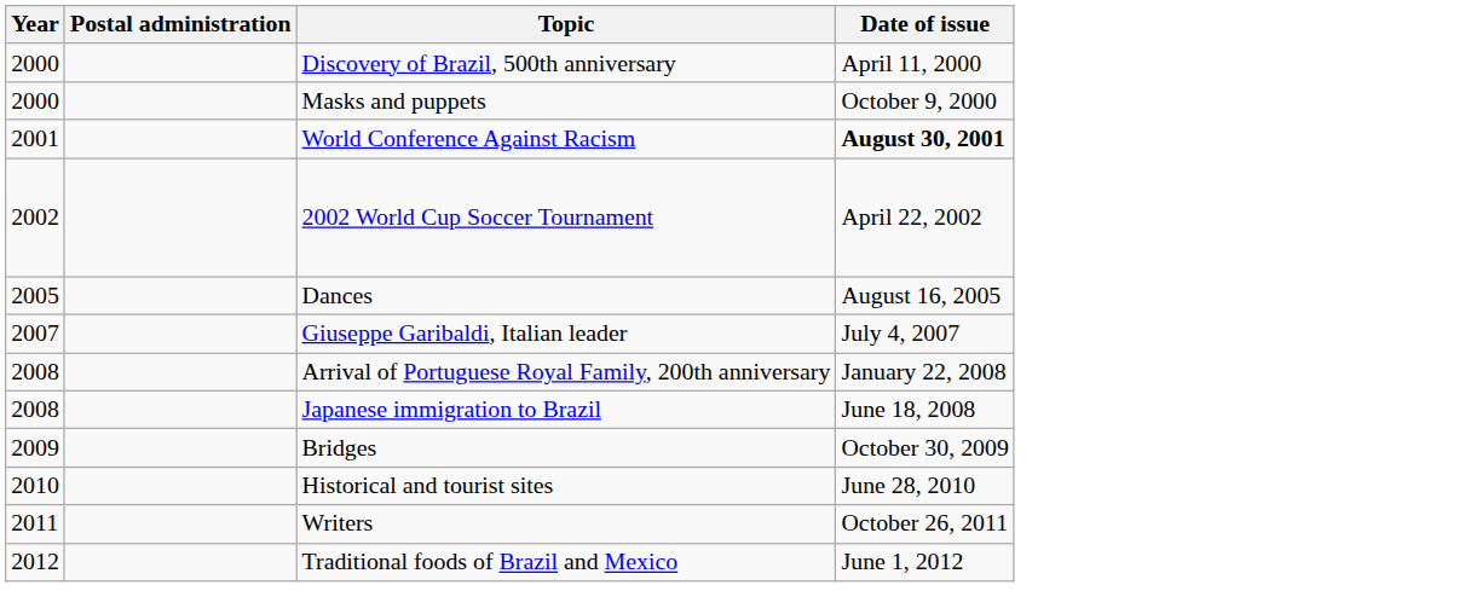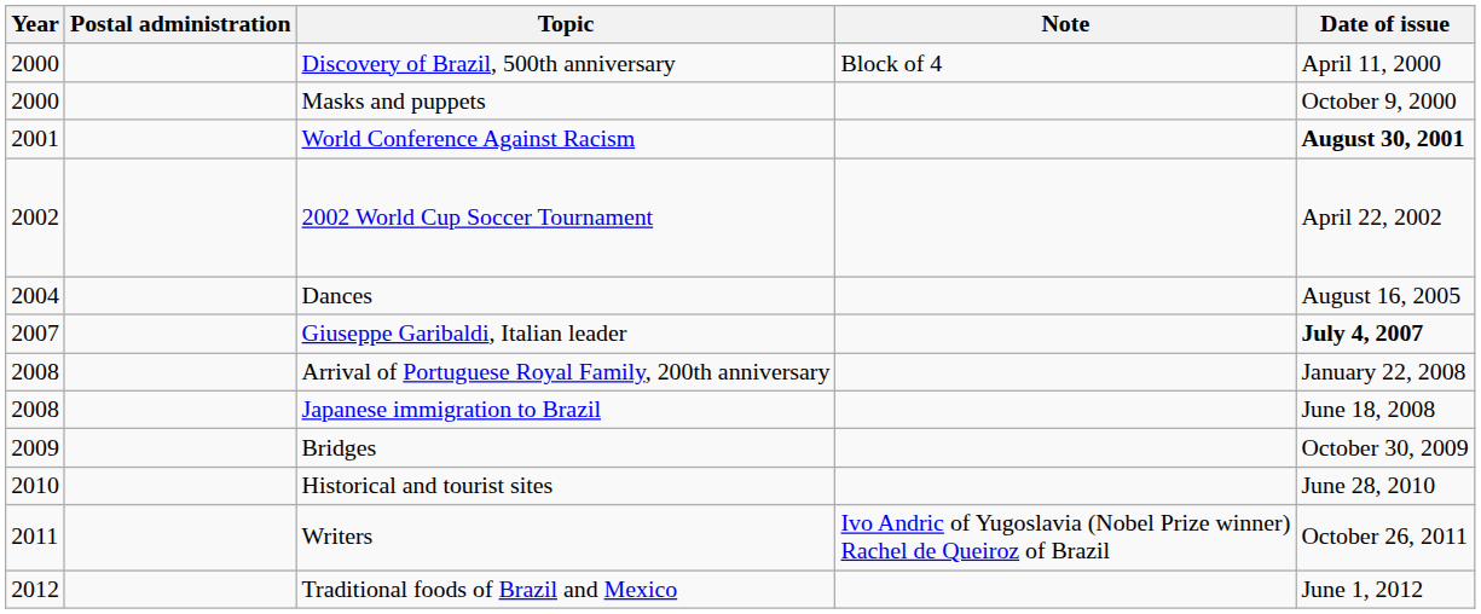+ column: Note | Block of 4 | Ivo Andric of Yugoslavia (Nobel Prize winner) Rachel de Queiroz of Brazil
Dances | Year: 2005 -> 2004
Giuseppe Garibaldi, Italian leader | Date of issue: normal -> bold
